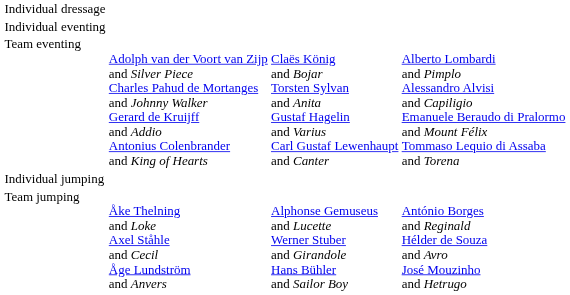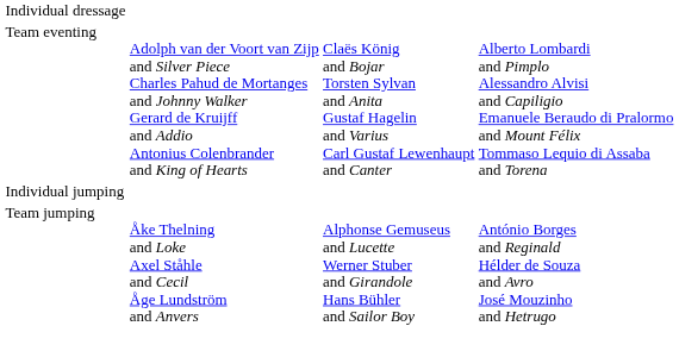- row: Individual eventing
